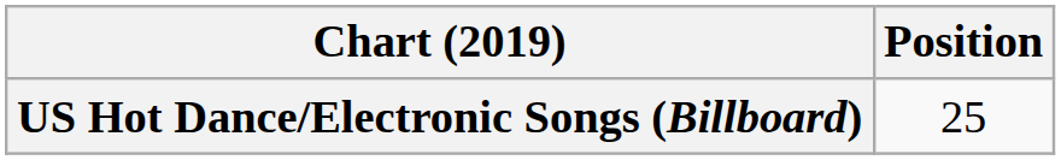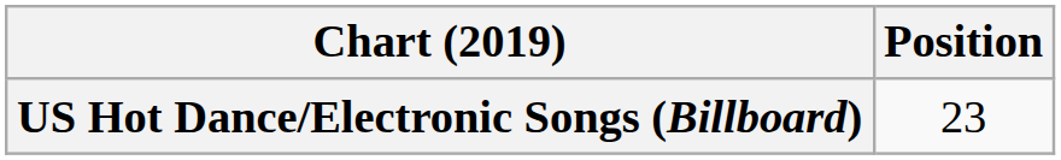US Hot Dance/Electronic Songs (Billboard) | Position: 25 -> 23
